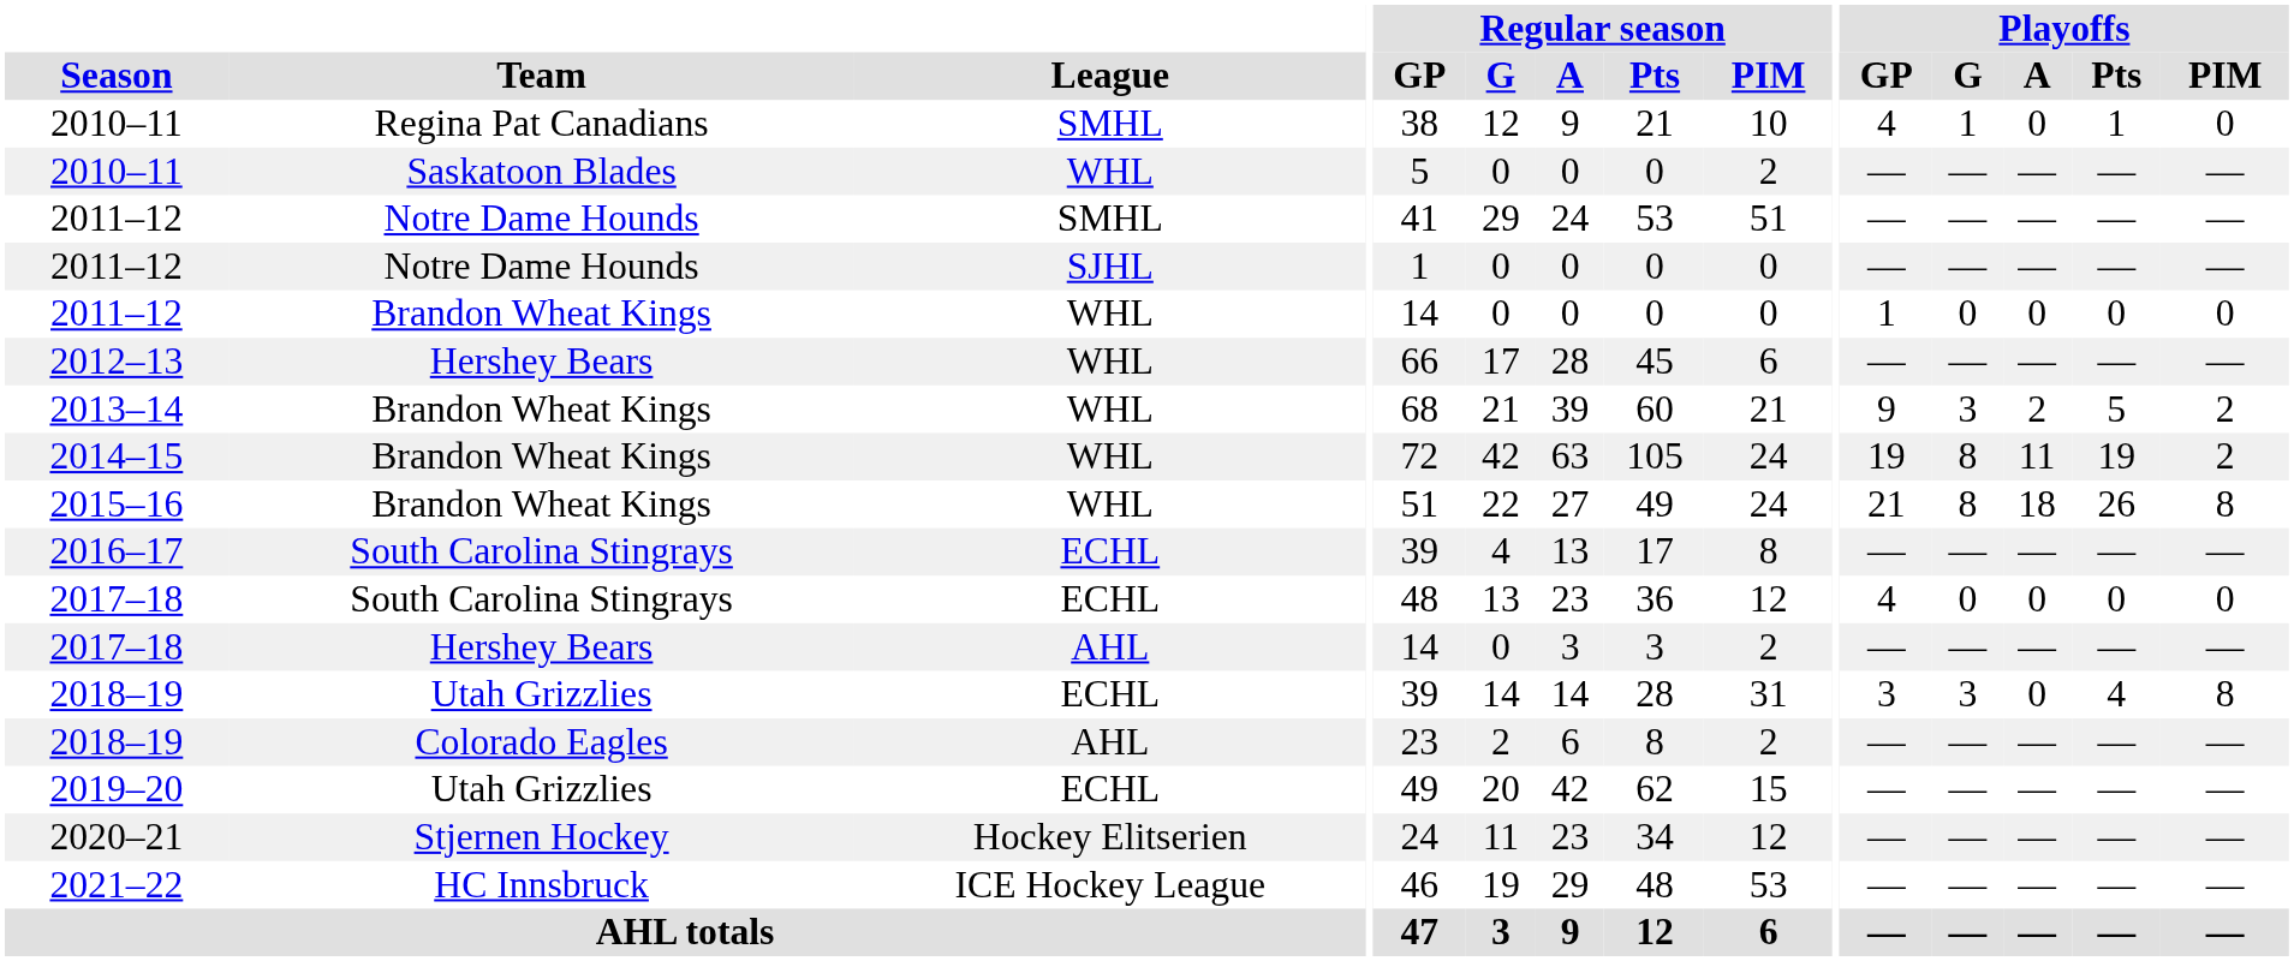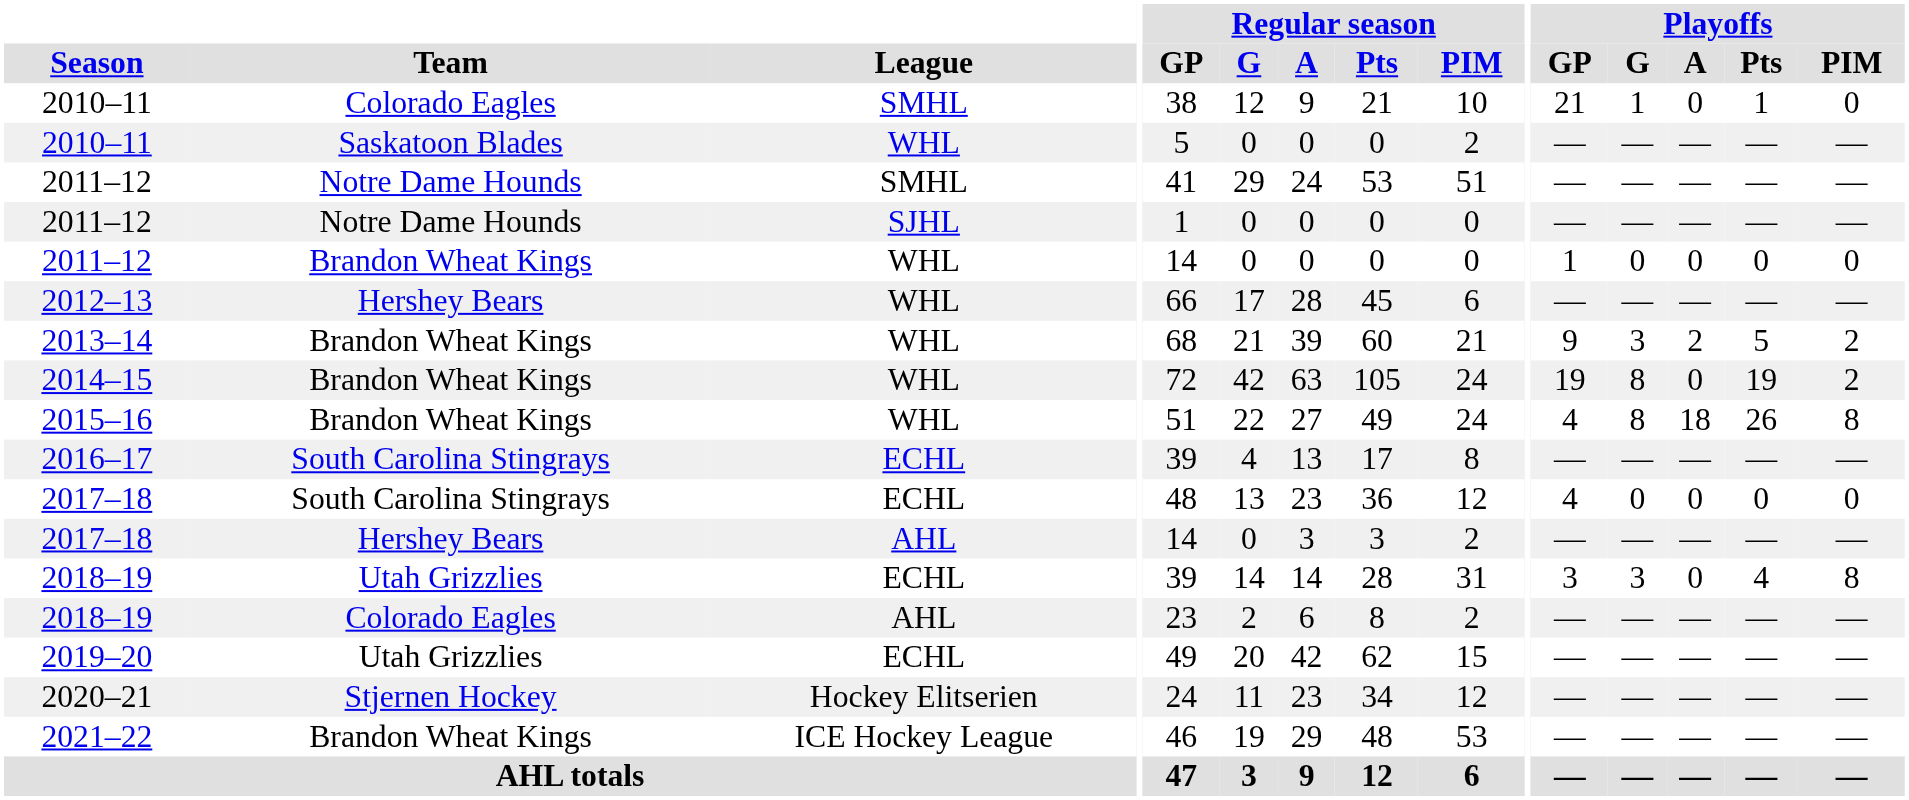2010–11 / SMHL | Team: Regina Pat Canadians -> Colorado Eagles
2010–11 / SMHL | Playoffs / GP: 4 -> 21
2014–15 | Playoffs / A: 11 -> 0
2015–16 | Playoffs / GP: 21 -> 4
2021–22 | Team: HC Innsbruck -> Brandon Wheat Kings
